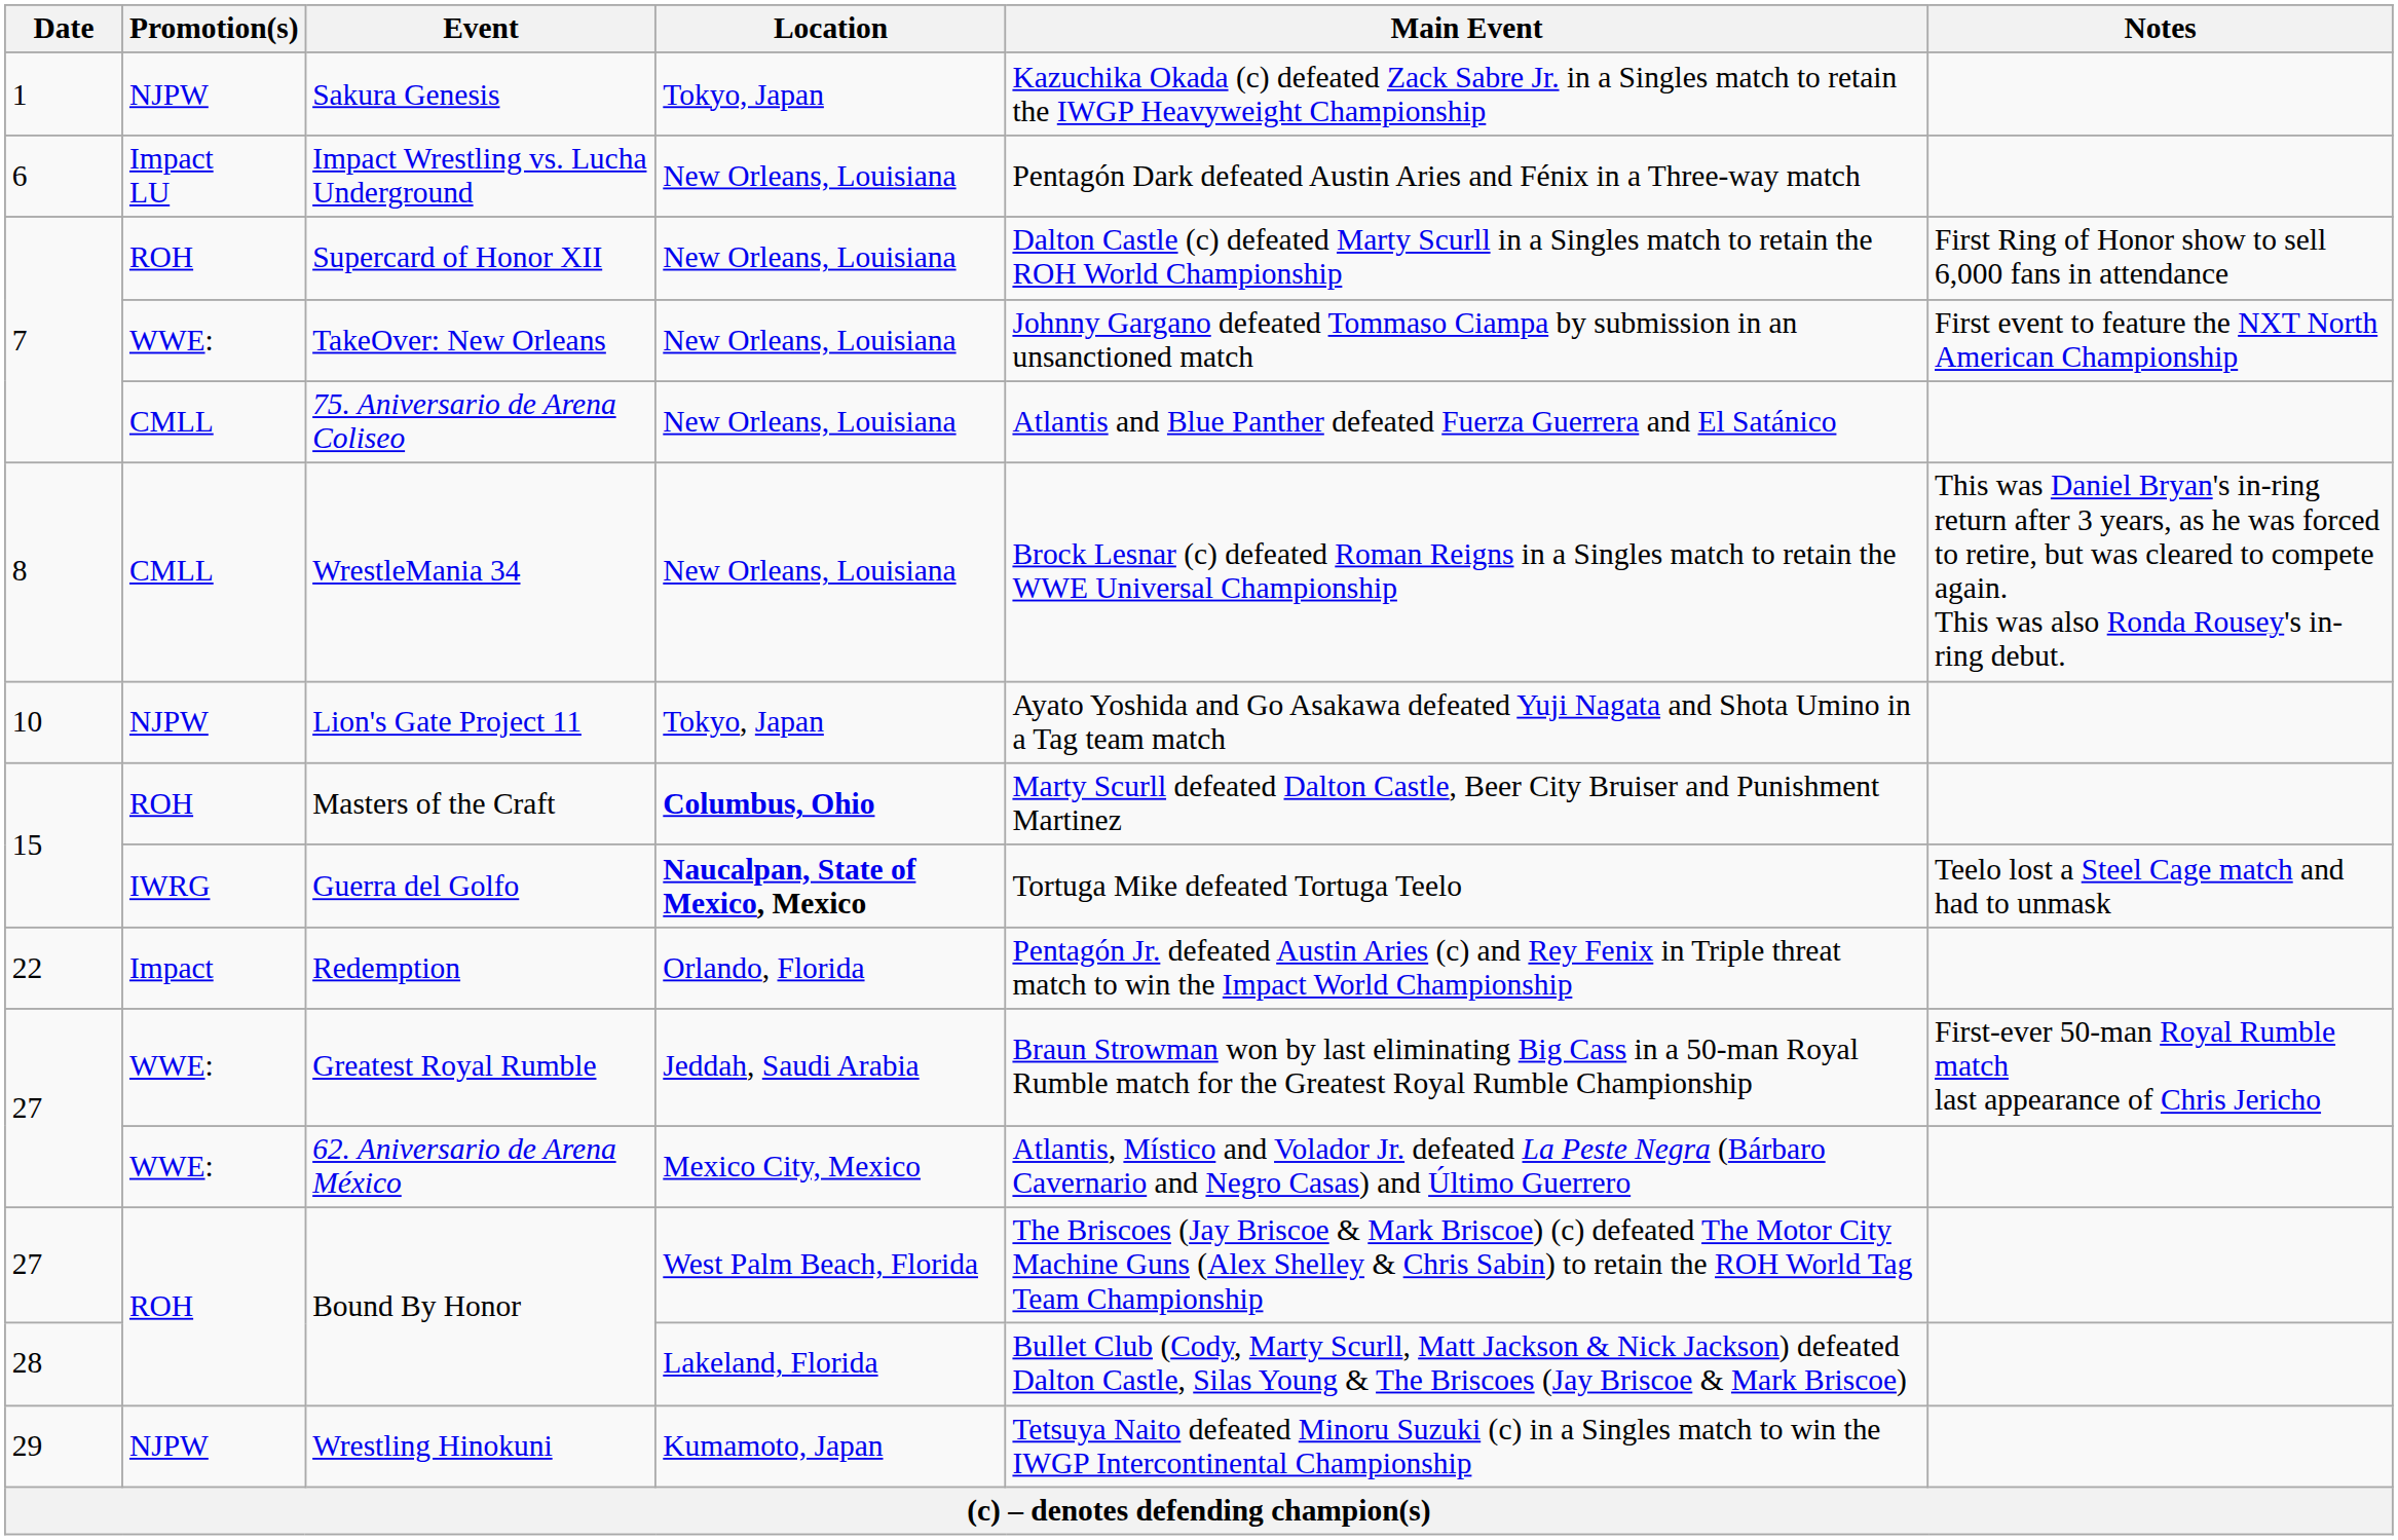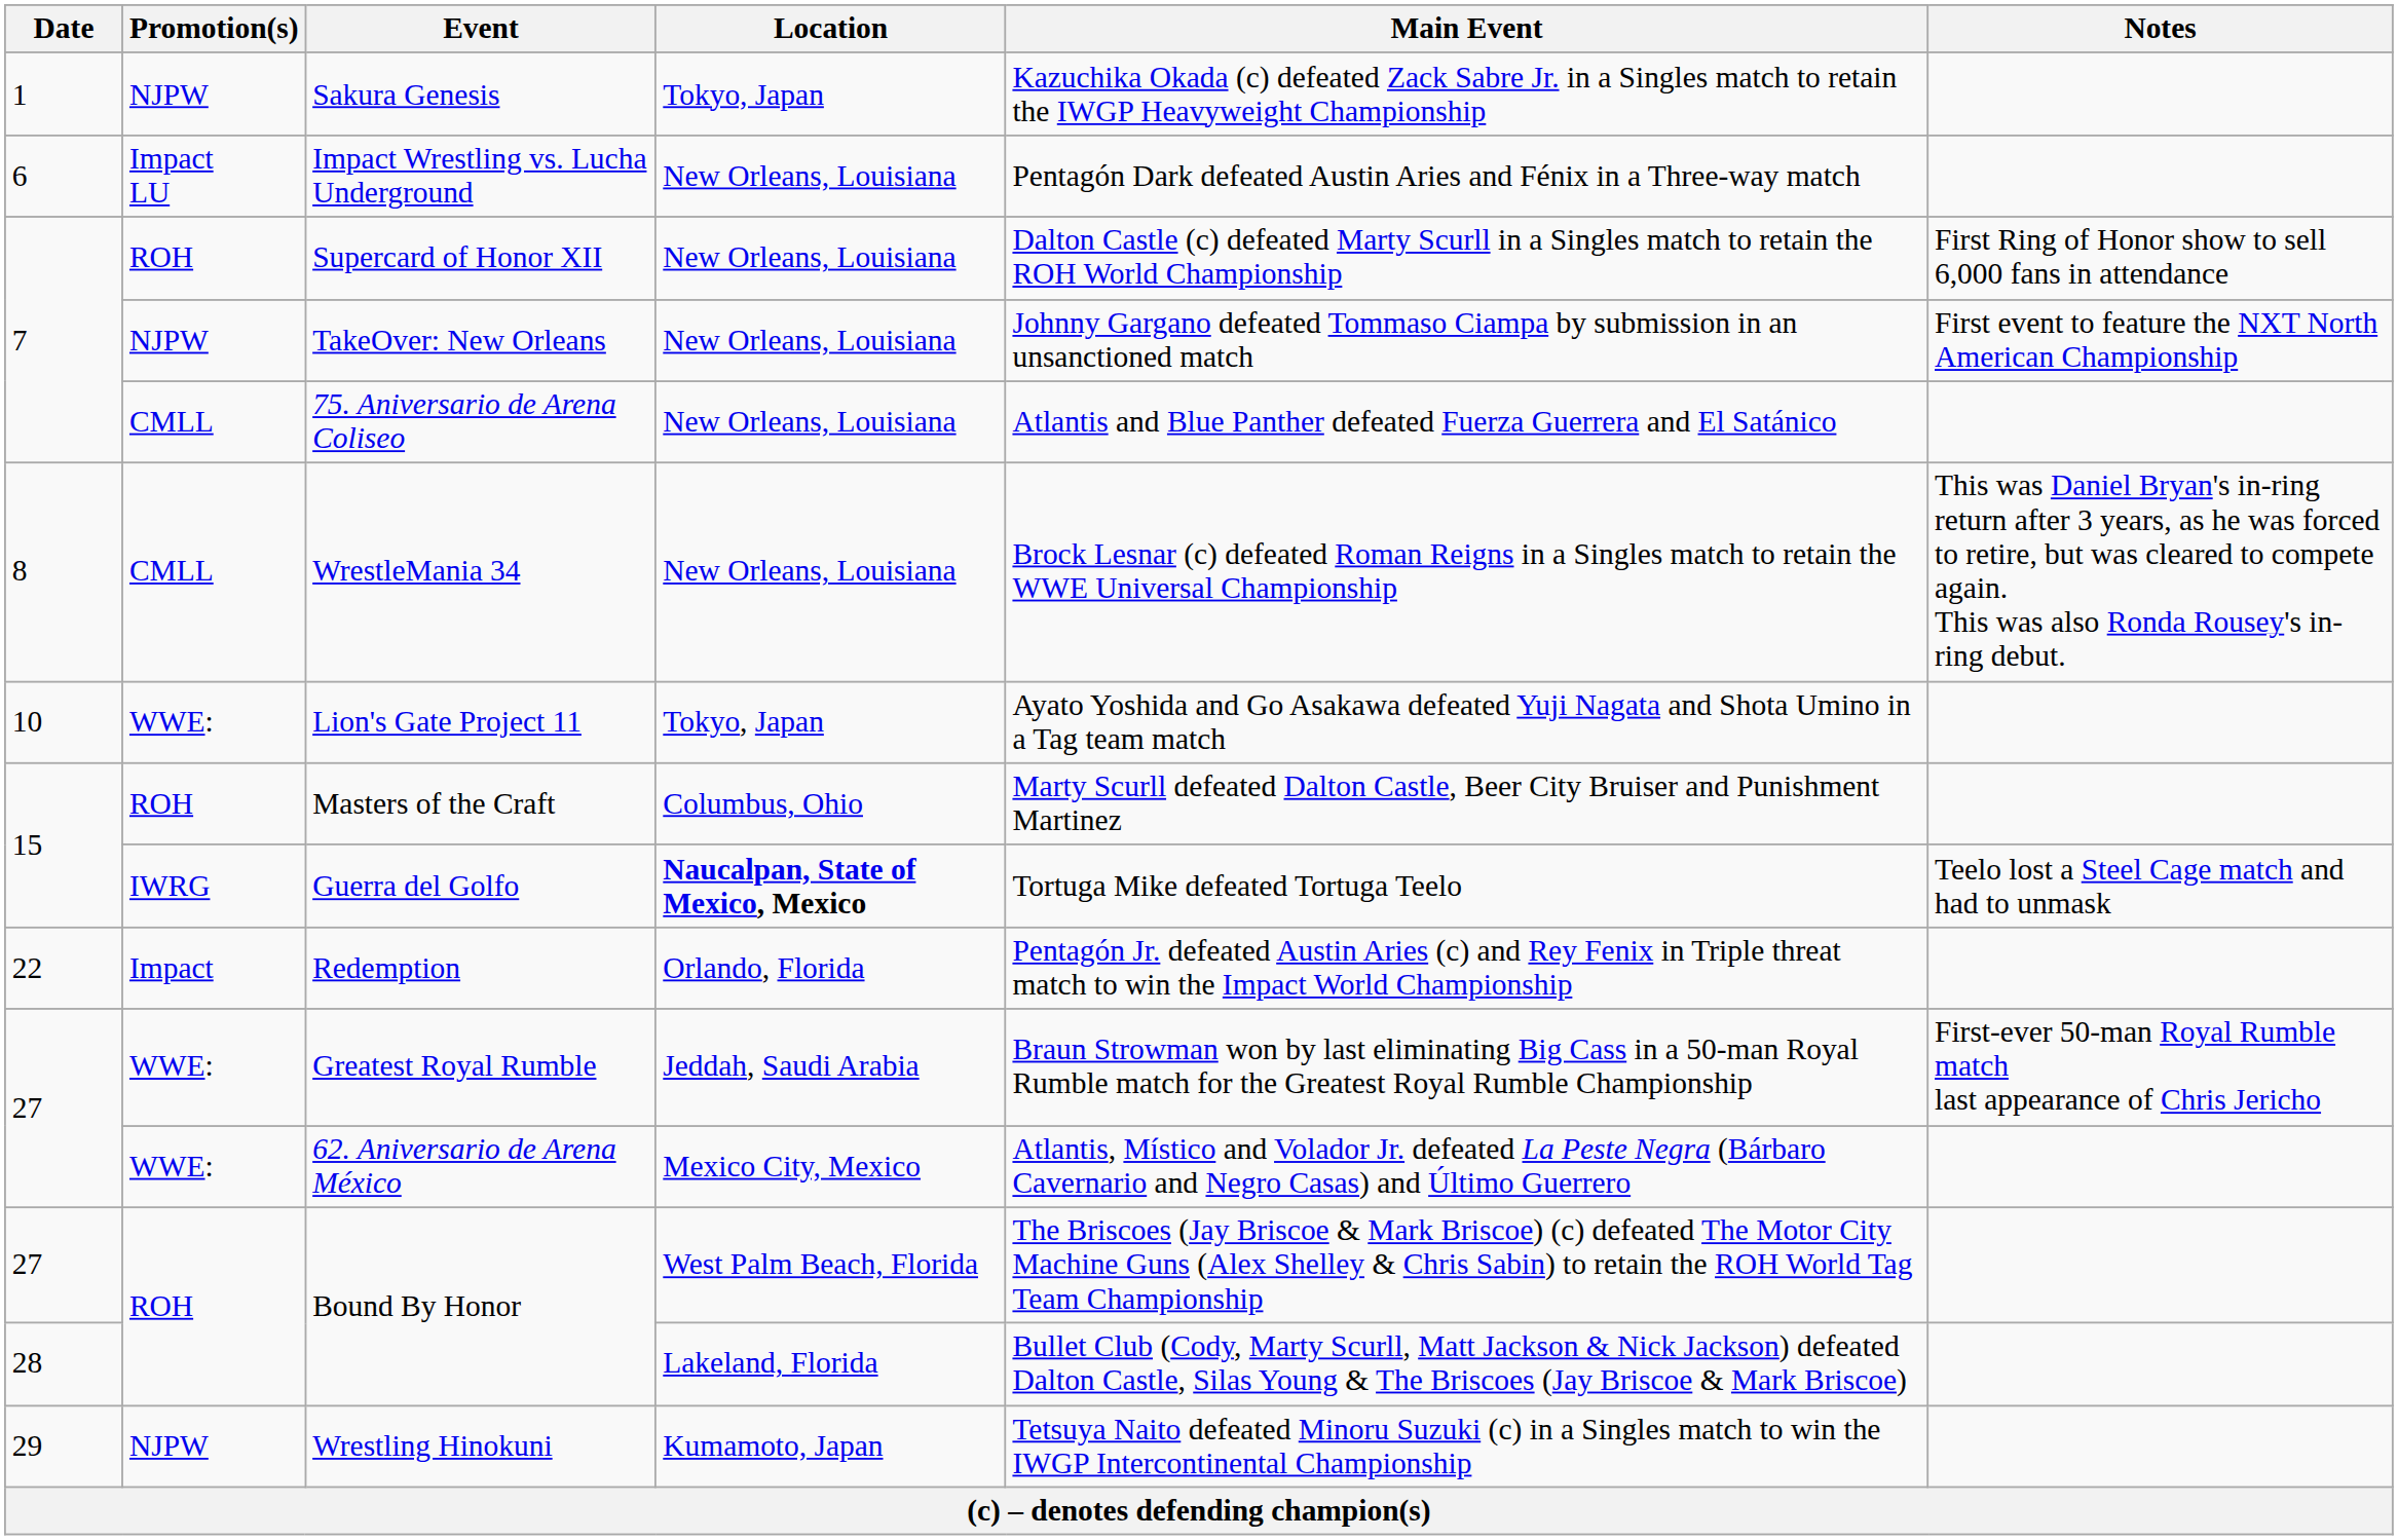TakeOver: New Orleans | Promotion(s): WWE: -> NJPW
Lion's Gate Project 11 | Promotion(s): NJPW -> WWE:
Masters of the Craft | Location: bold -> normal
